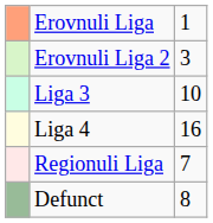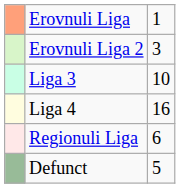Regionuli Liga | column 3: 7 -> 6
Defunct | column 3: 8 -> 5
